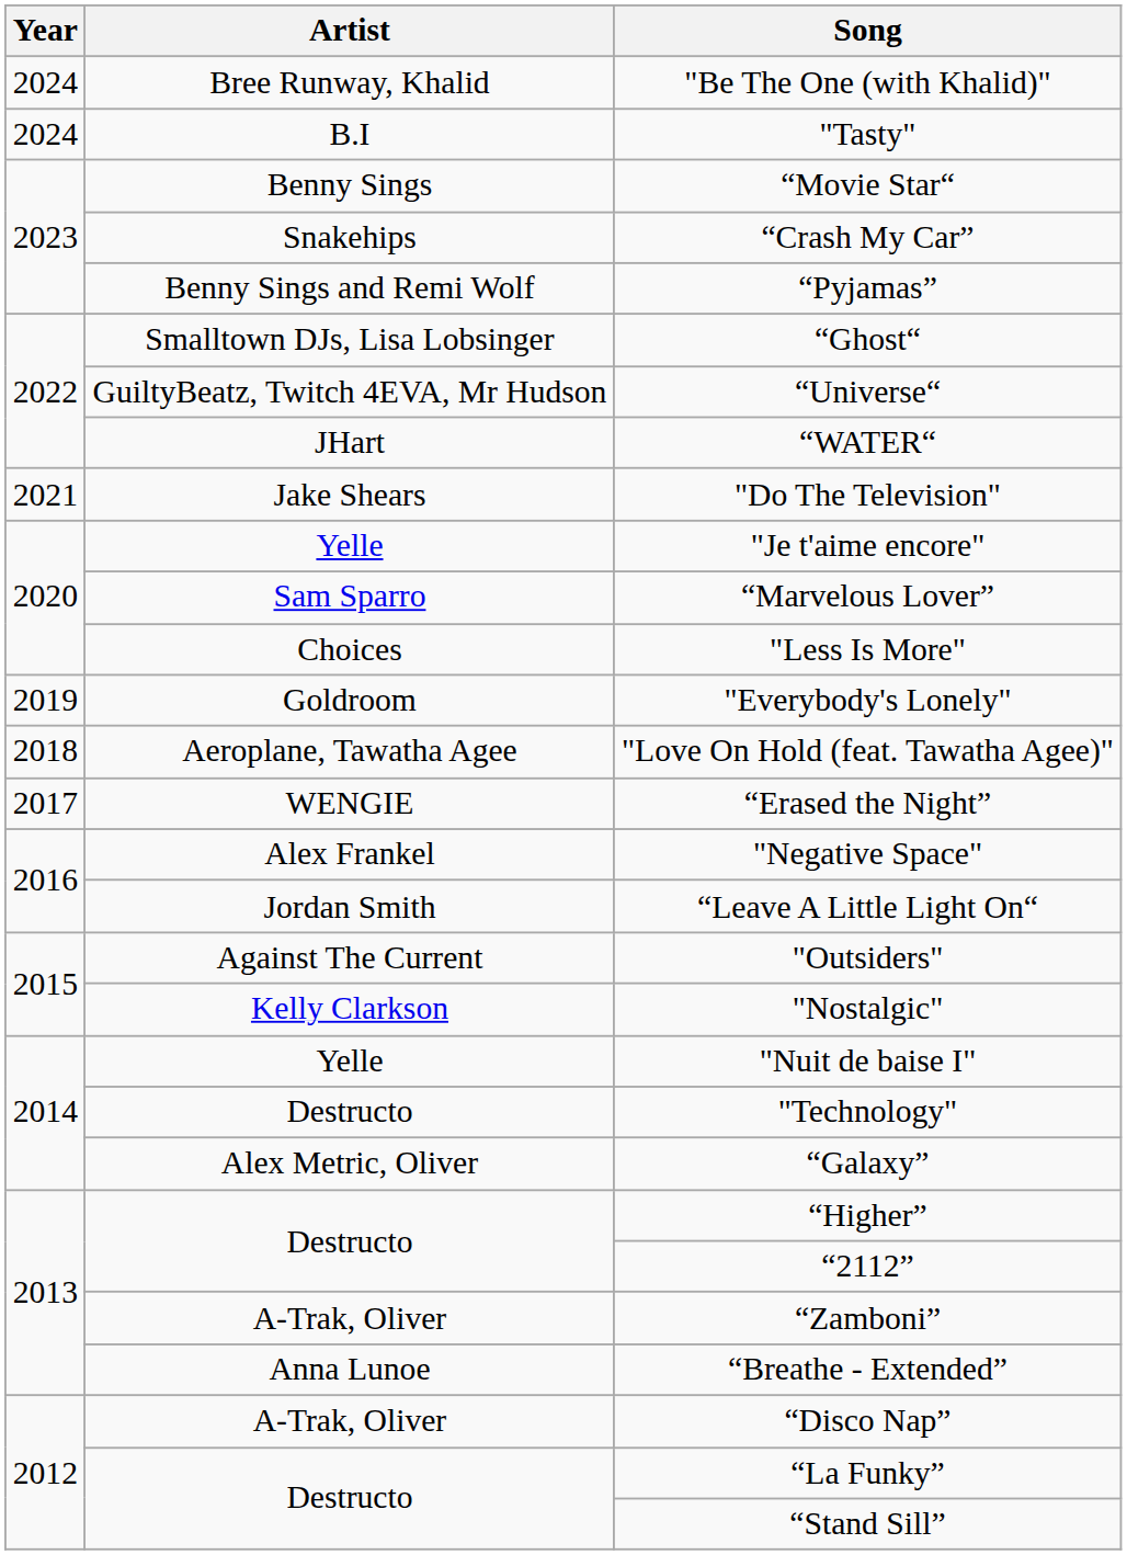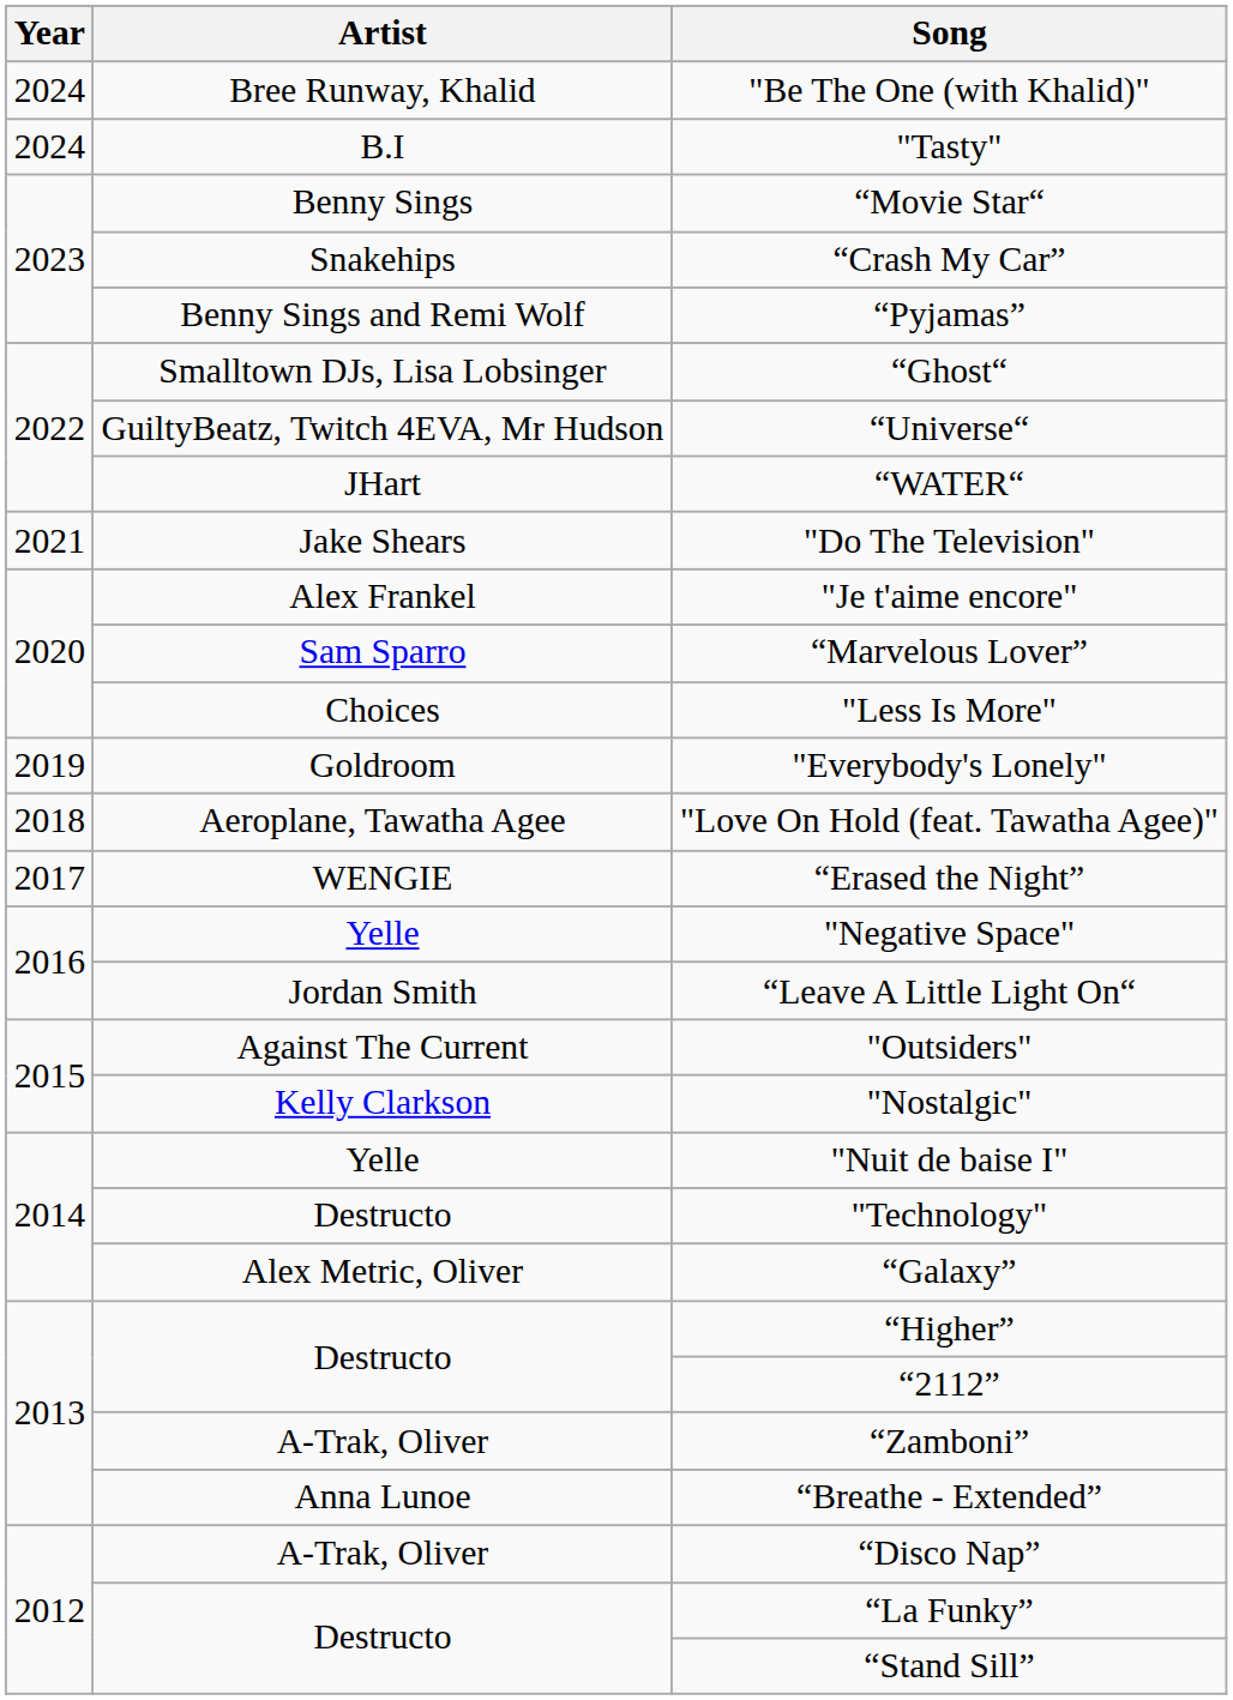"Je t'aime encore" | Artist: Yelle -> Alex Frankel
"Negative Space" | Artist: Alex Frankel -> Yelle
